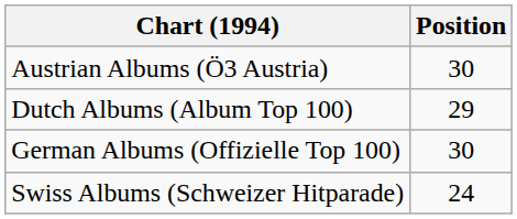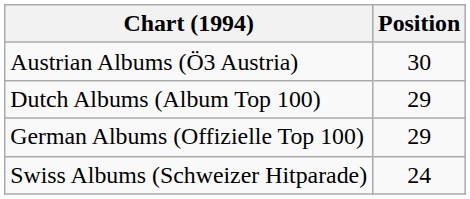German Albums (Offizielle Top 100) | Position: 30 -> 29
